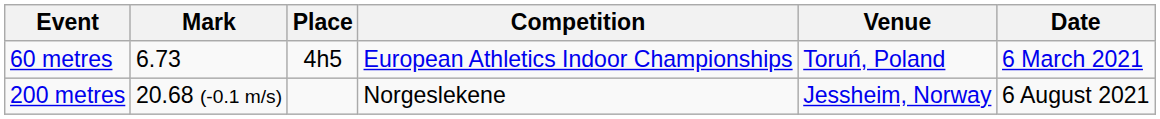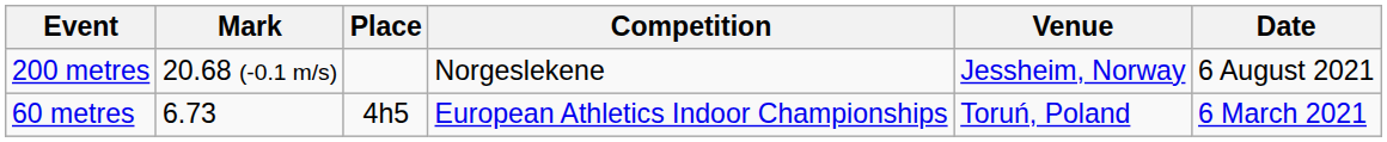rows swapped: 60 metres <-> 200 metres
